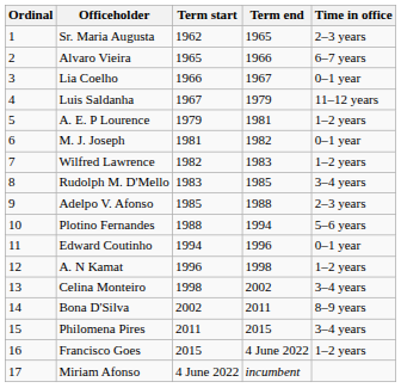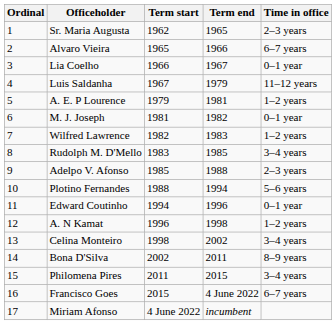Francisco Goes | Time in office: 1–2 years -> 6–7 years
